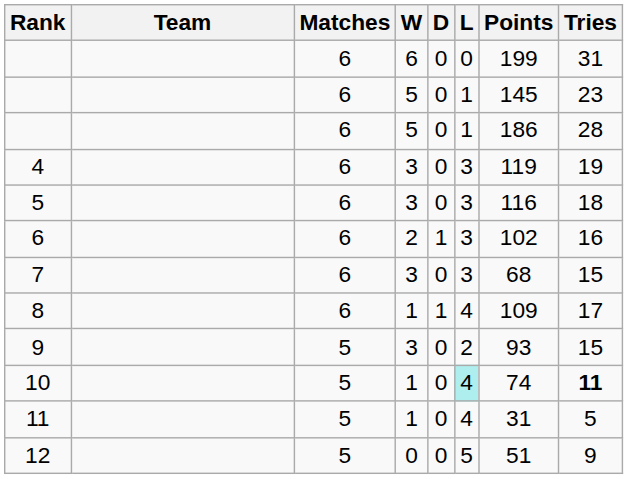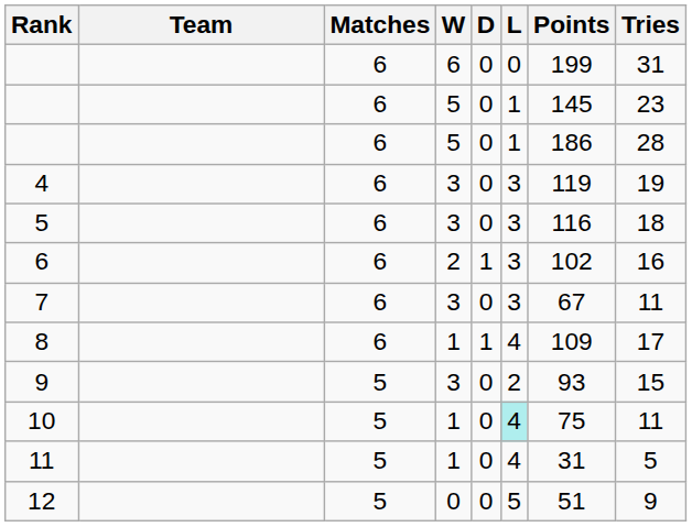7 | Points: 68 -> 67
7 | Tries: 15 -> 11
10 | Points: 74 -> 75
10 | Tries: bold -> normal
